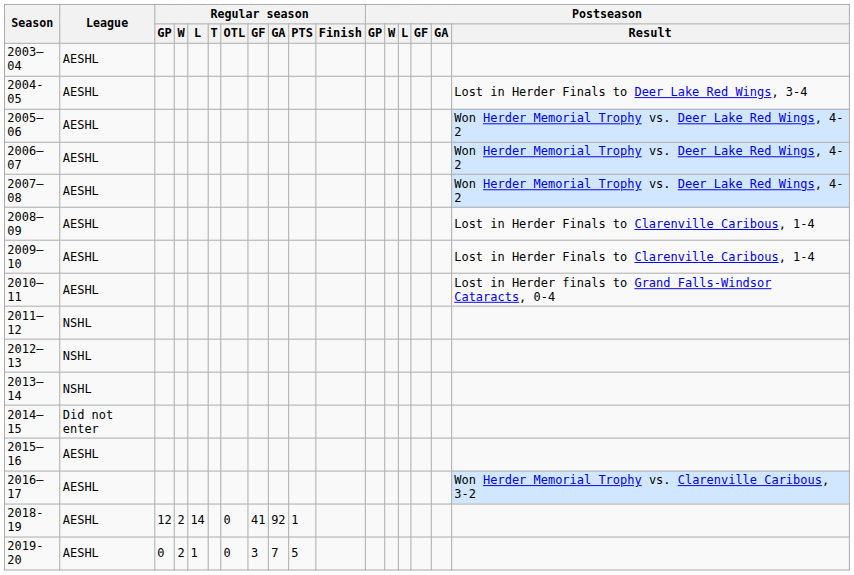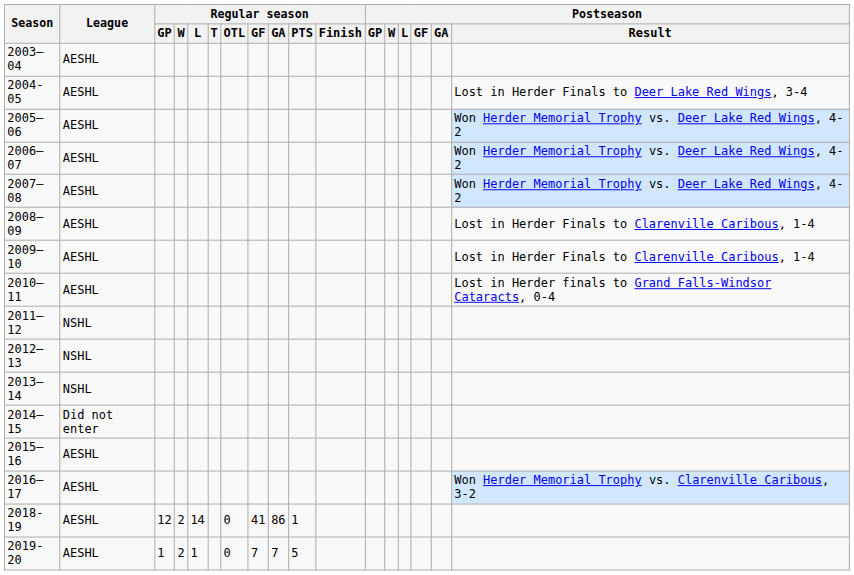2018-19 | Regular season / GA: 92 -> 86
2019-20 | Regular season / GP: 0 -> 1
2019-20 | Regular season / GF: 3 -> 7
